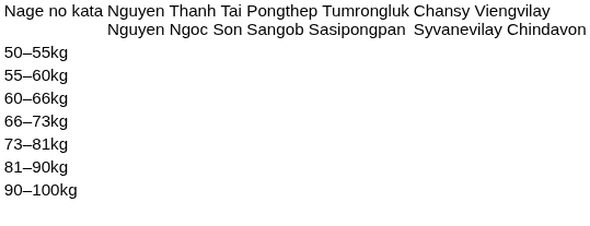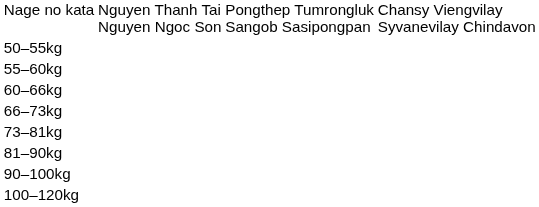+ row: 100–120kg
